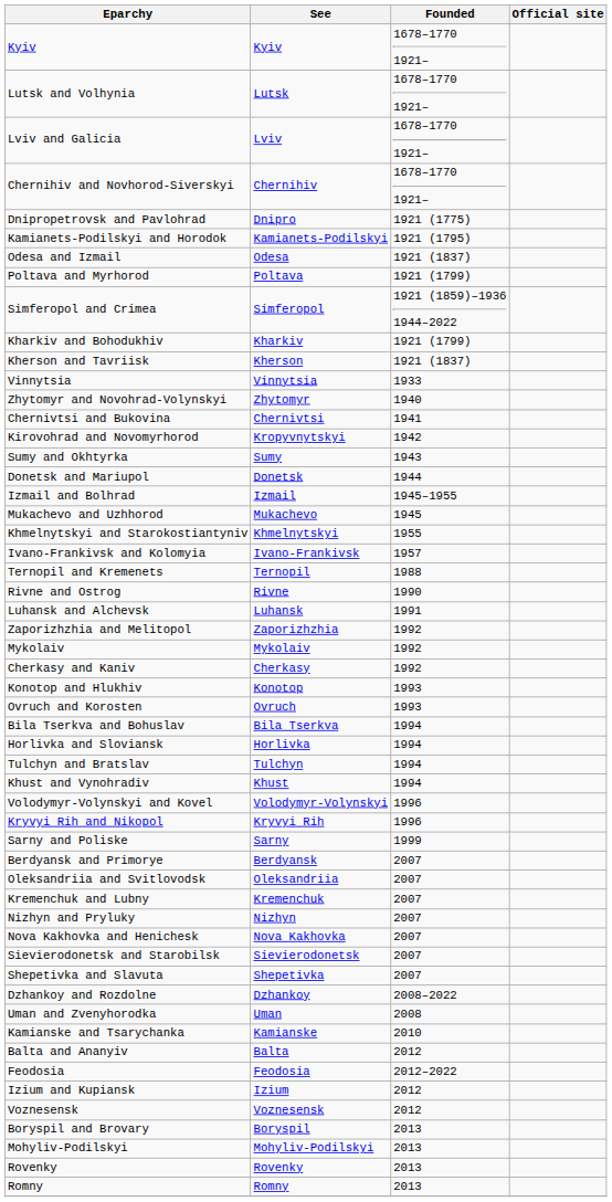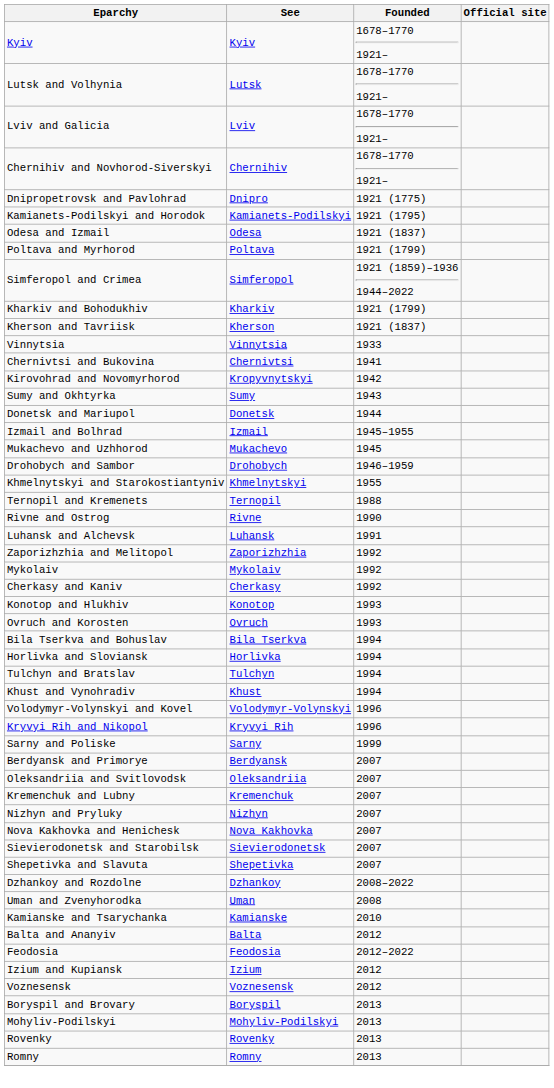- row: Zhytomyr and Novohrad-Volynskyi | Zhytomyr | 1940
+ row: Drohobych and Sambor | Drohobych | 1946–1959
- row: Ivano-Frankivsk and Kolomyia | Ivano-Frankivsk | 1957
